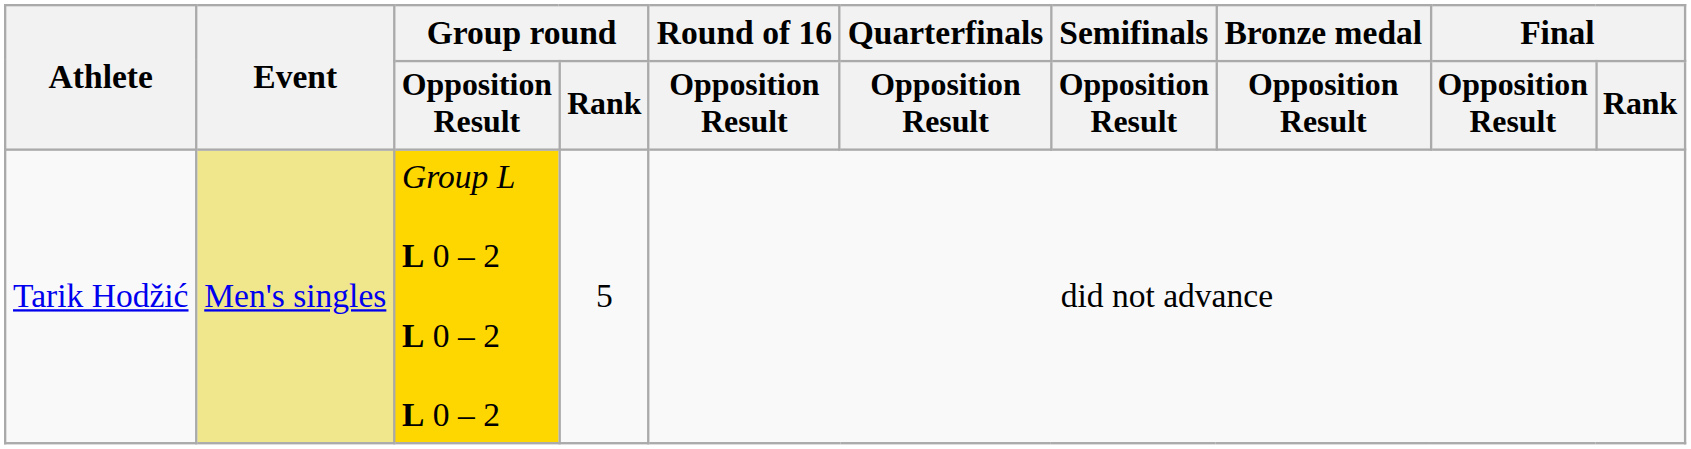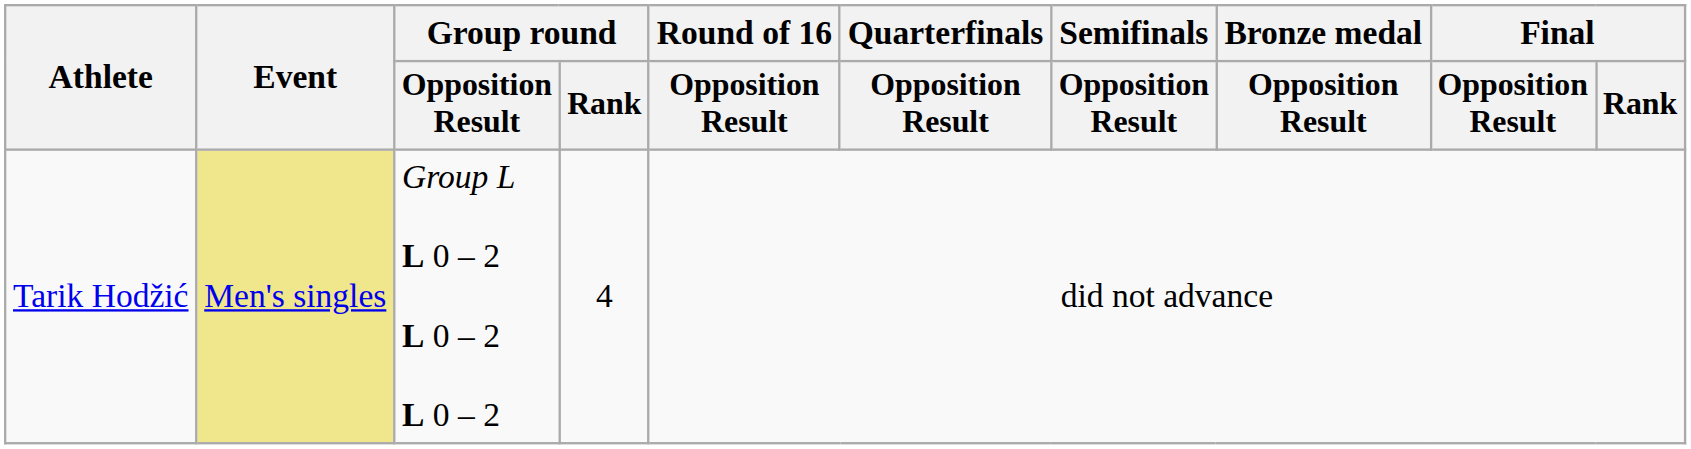Tarik Hodžić | Group round / Opposition Result: gold background -> no background
Tarik Hodžić | Group round / Rank: 5 -> 4
